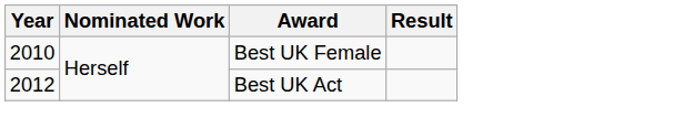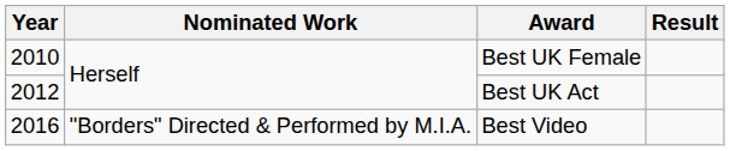+ row: 2016 | "Borders" Directed & Performed by M.I.A. | Best Video
